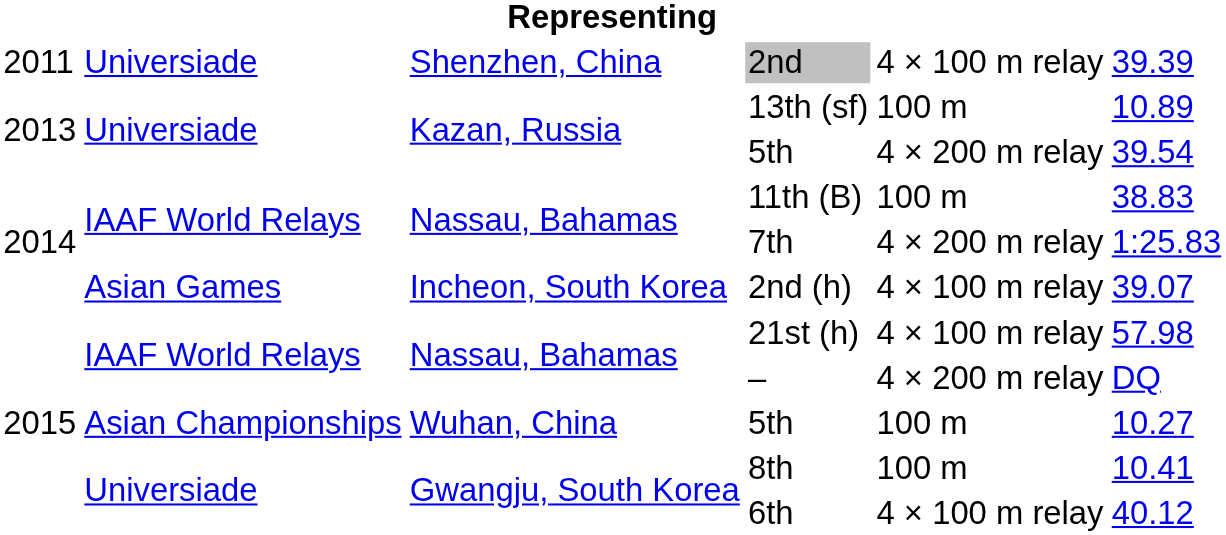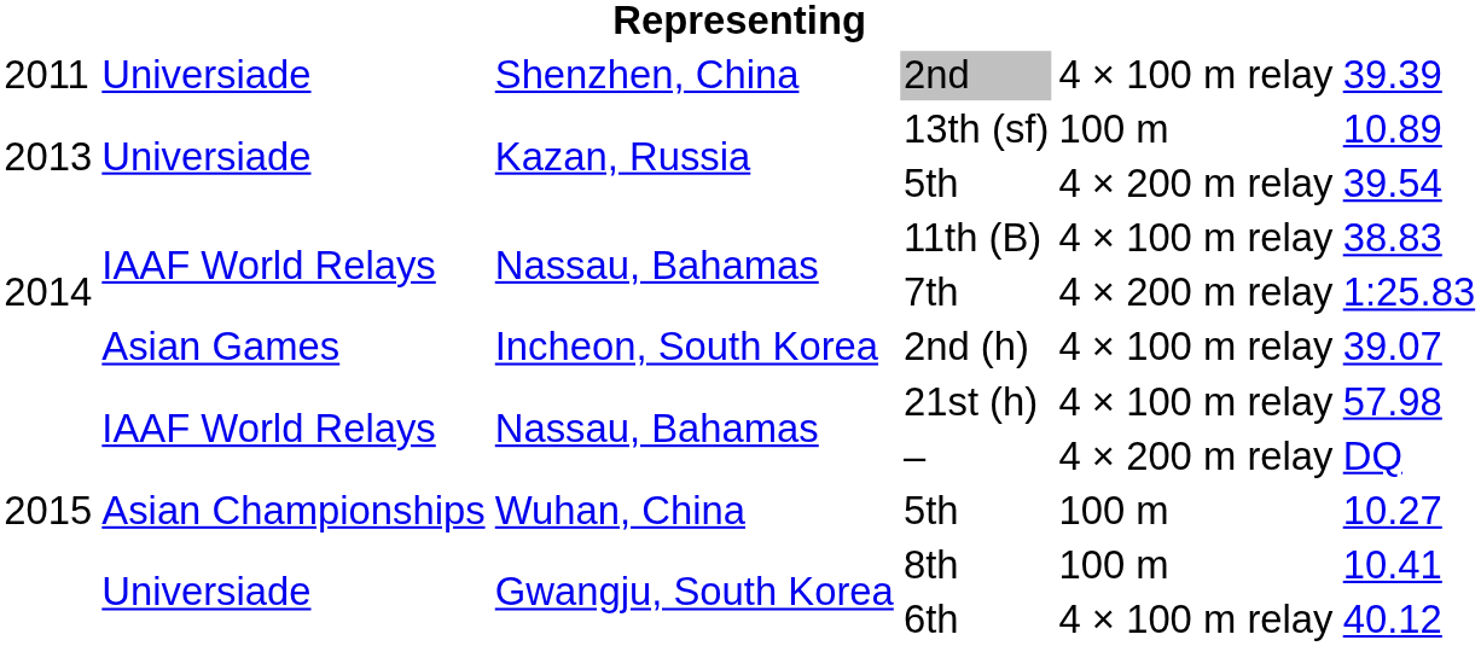11th (B) | column 5: 100 m -> 4 × 100 m relay
